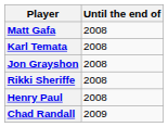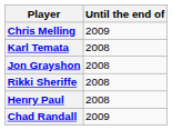+ row: Chris Melling | 2009
- row: Matt Gafa | 2008
